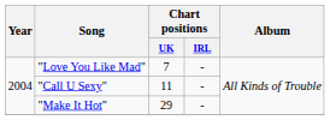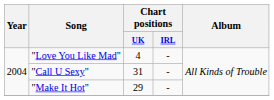"Love You Like Mad" | Chart positions / UK: 7 -> 4
"Call U Sexy" | Chart positions / UK: 11 -> 31
